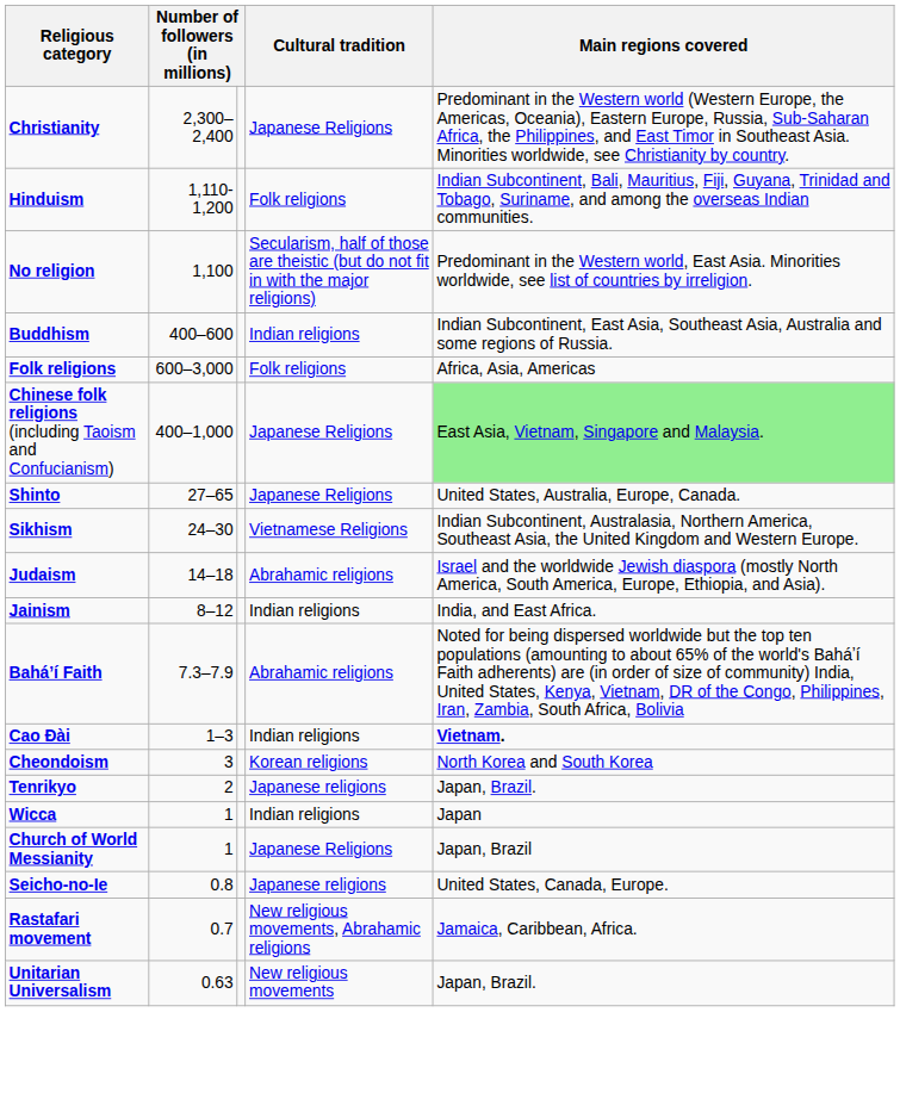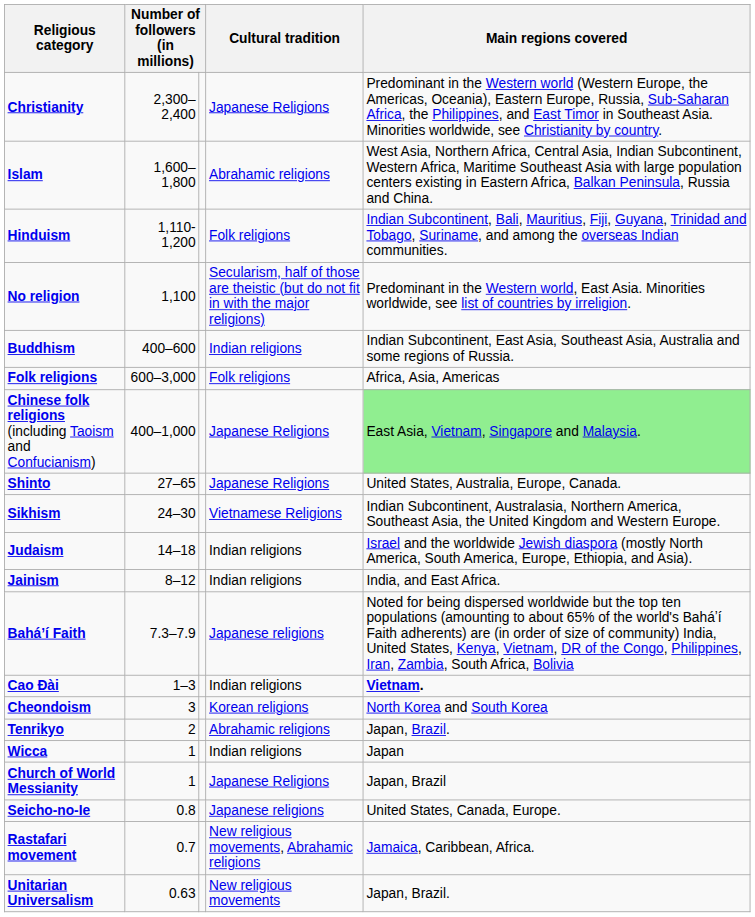+ row: Islam | 1,600–1,800 | Abrahamic religions | West Asia, Northern Africa, Central Asia, Indian Subcontinent, Western Africa, Maritime Southeast Asia with large population centers existing in Eastern Africa, Balkan Peninsula, Russia and China.
Judaism | Cultural tradition: Abrahamic religions -> Indian religions
Baháʼí Faith | Cultural tradition: Abrahamic religions -> Japanese religions
Tenrikyo | Cultural tradition: Japanese religions -> Abrahamic religions
